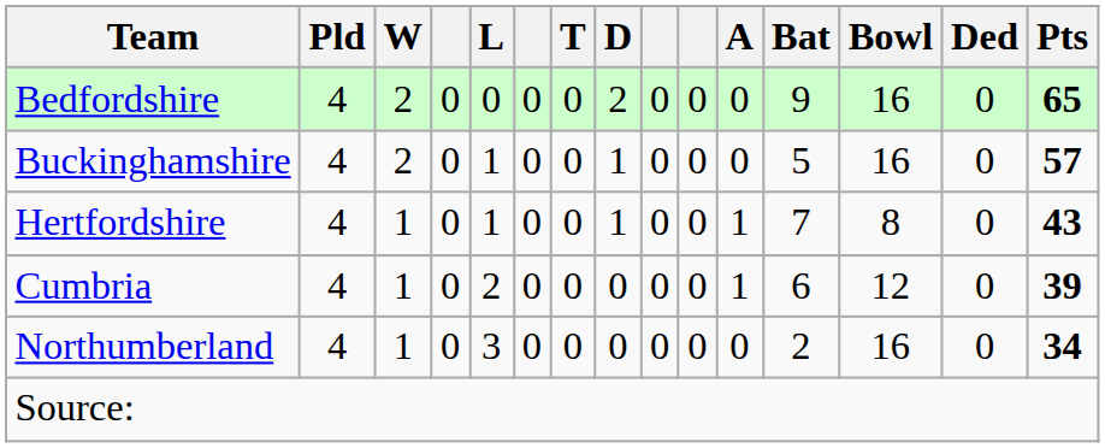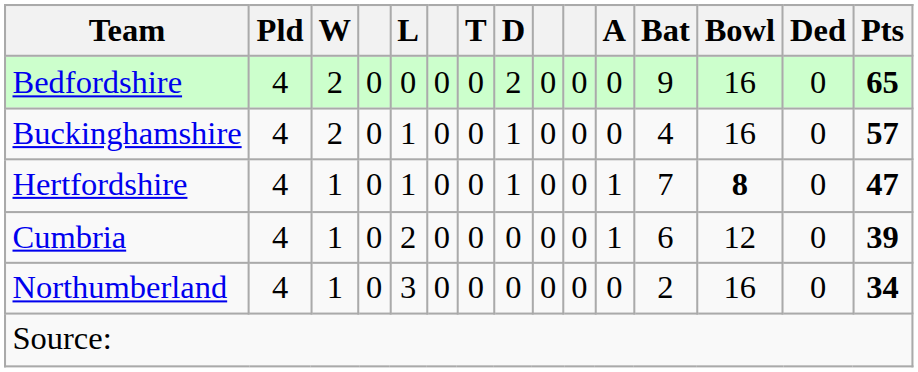Buckinghamshire | Bat: 5 -> 4
Hertfordshire | Bowl: normal -> bold
Hertfordshire | Pts: 43 -> 47
